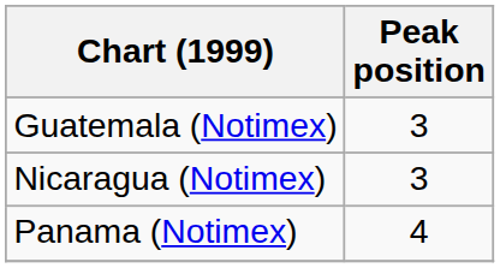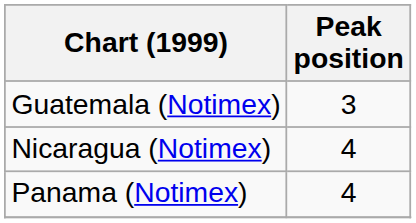Nicaragua (Notimex) | Peak position: 3 -> 4
